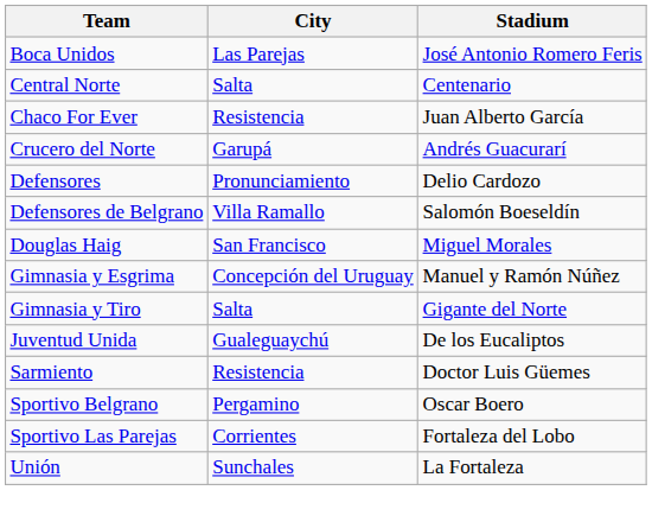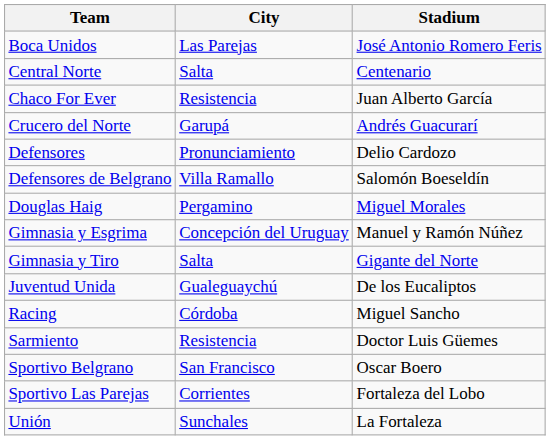Douglas Haig | City: San Francisco -> Pergamino
+ row: Racing | Córdoba | Miguel Sancho
Sportivo Belgrano | City: Pergamino -> San Francisco
